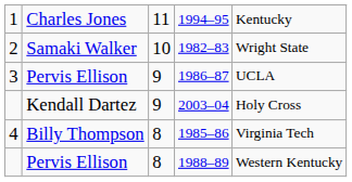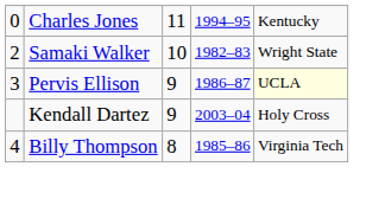1994–95 | column 1: 1 -> 0
1986–87 | column 5: no background -> lightyellow background
- row: Pervis Ellison | 8 | 1988–89 | Western Kentucky
